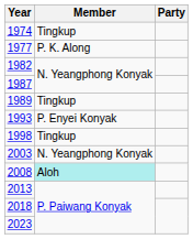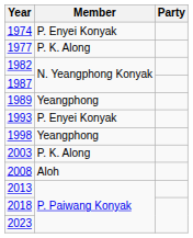1974 | Member: Tingkup -> P. Enyei Konyak
1989 | Member: Tingkup -> Yeangphong
1998 | Member: Tingkup -> Yeangphong
2003 | Member: N. Yeangphong Konyak -> P. K. Along
2008 | Member: paleturquoise background -> no background
